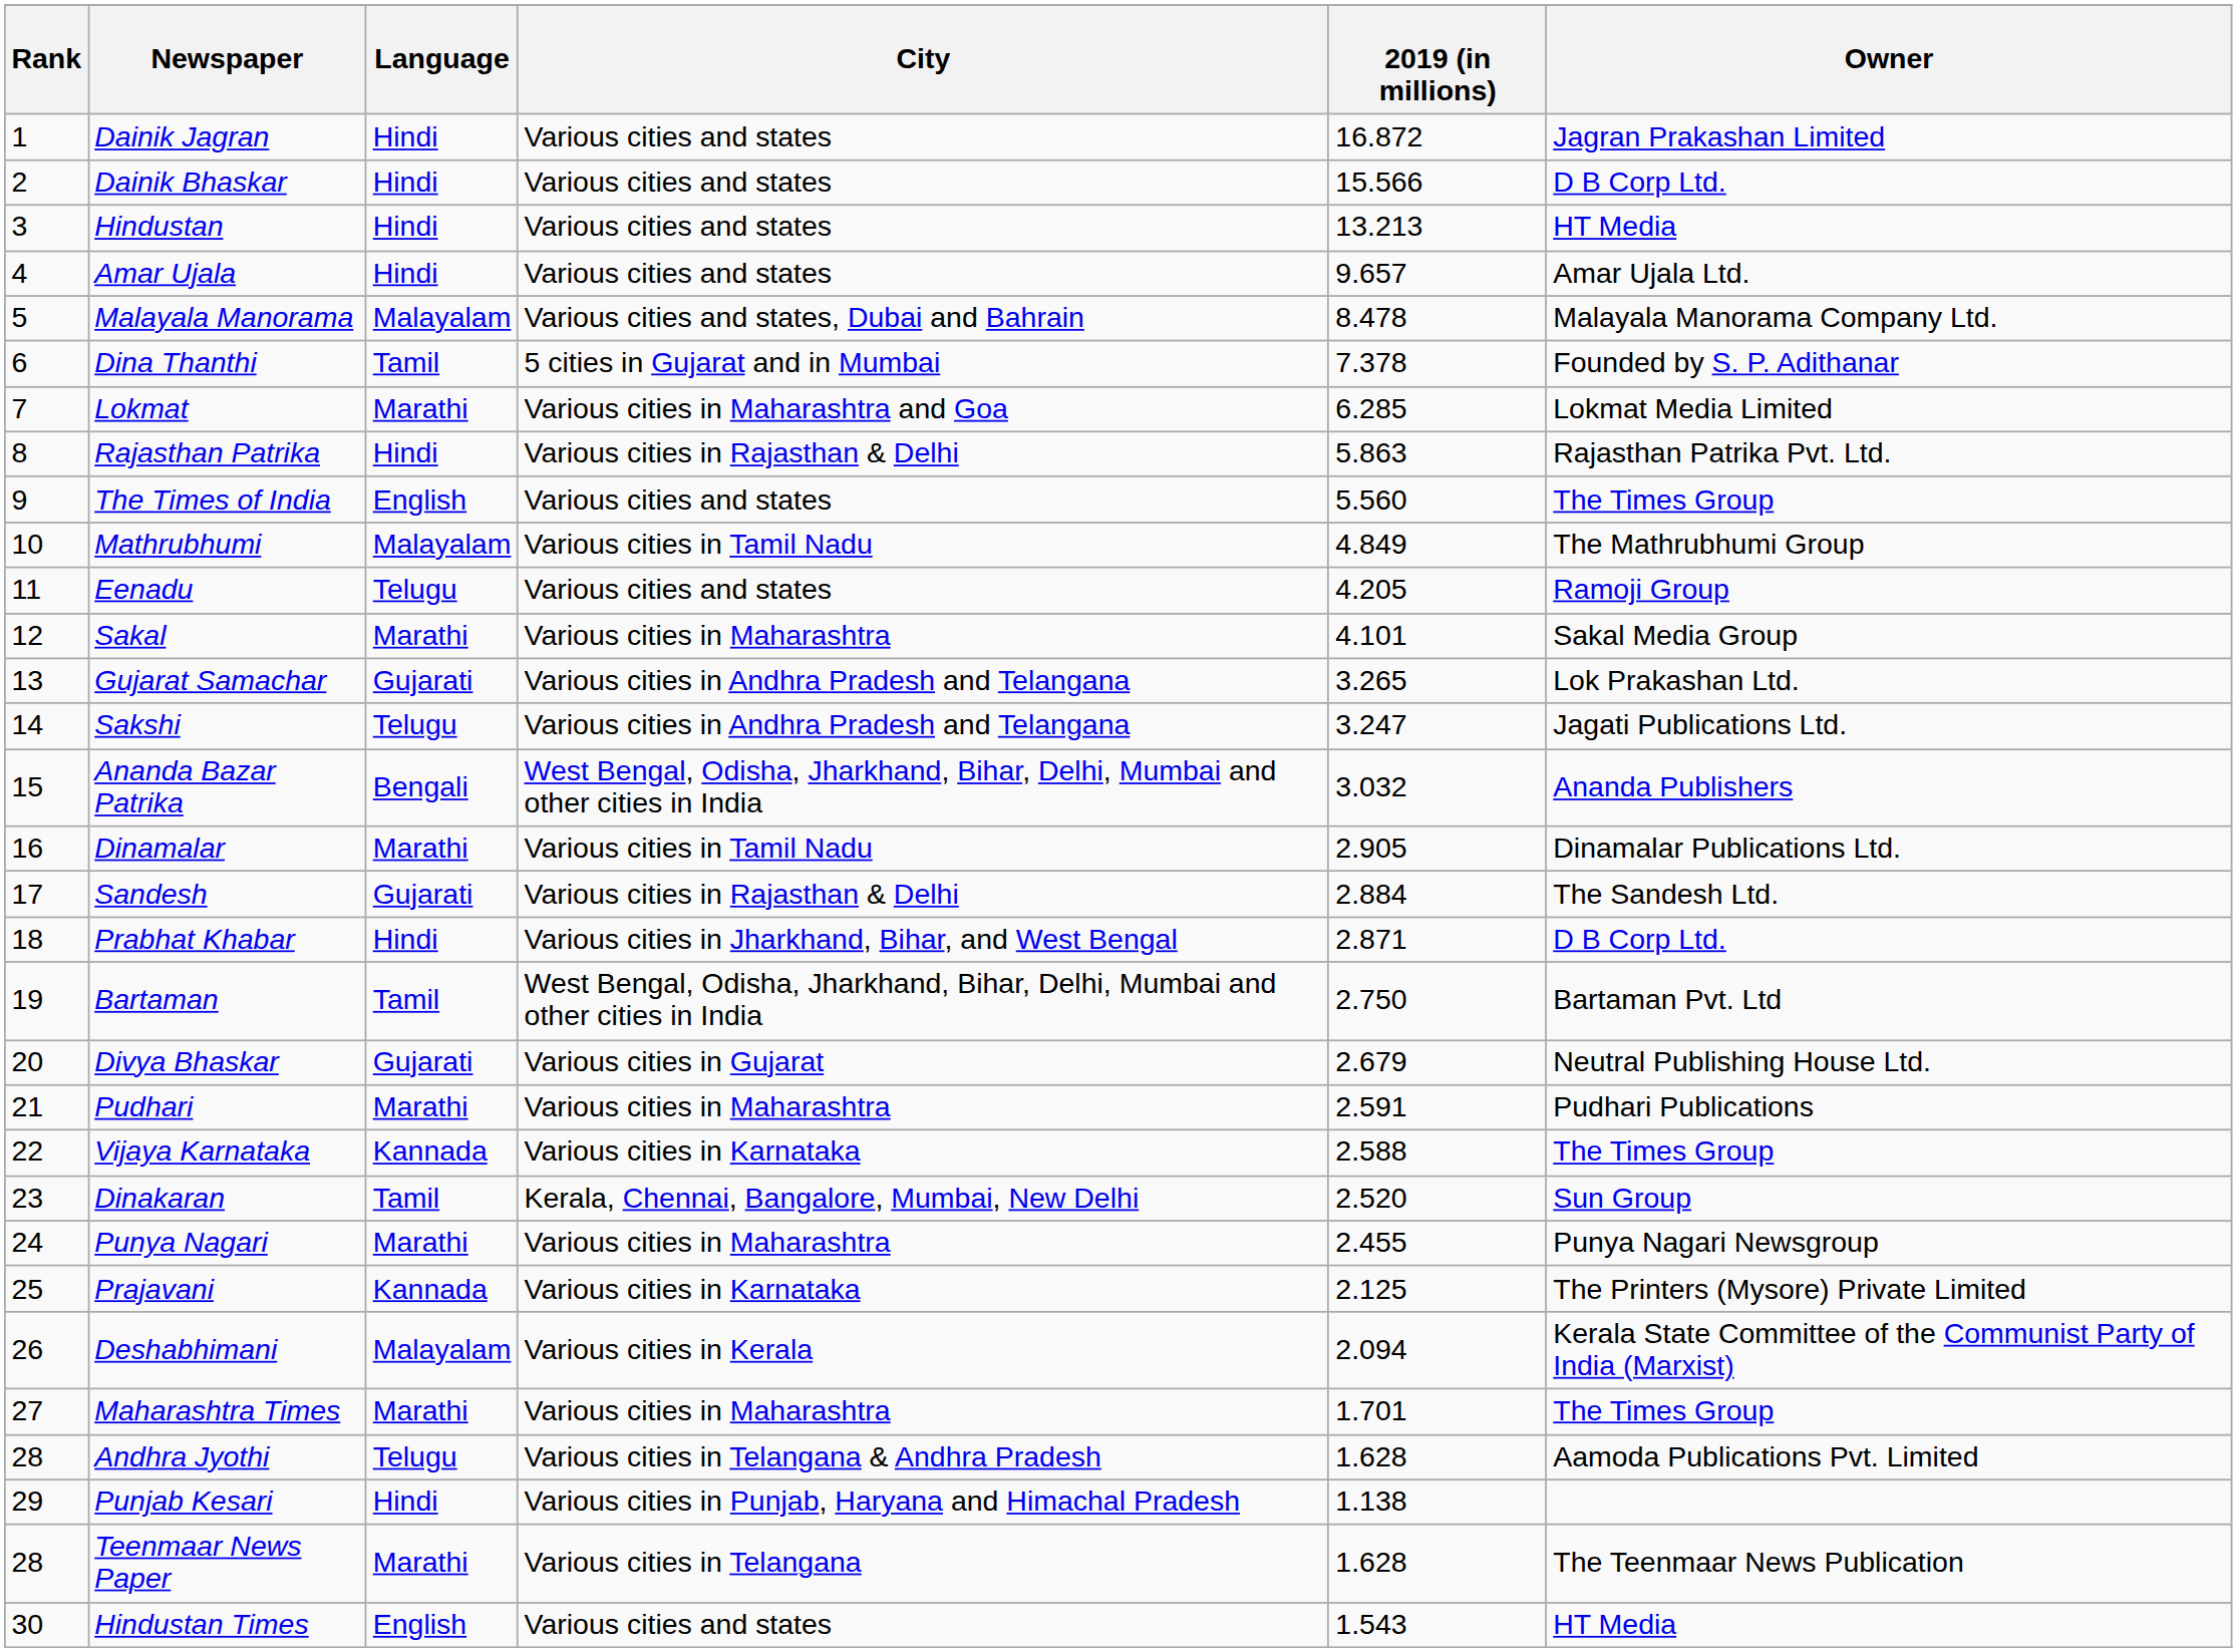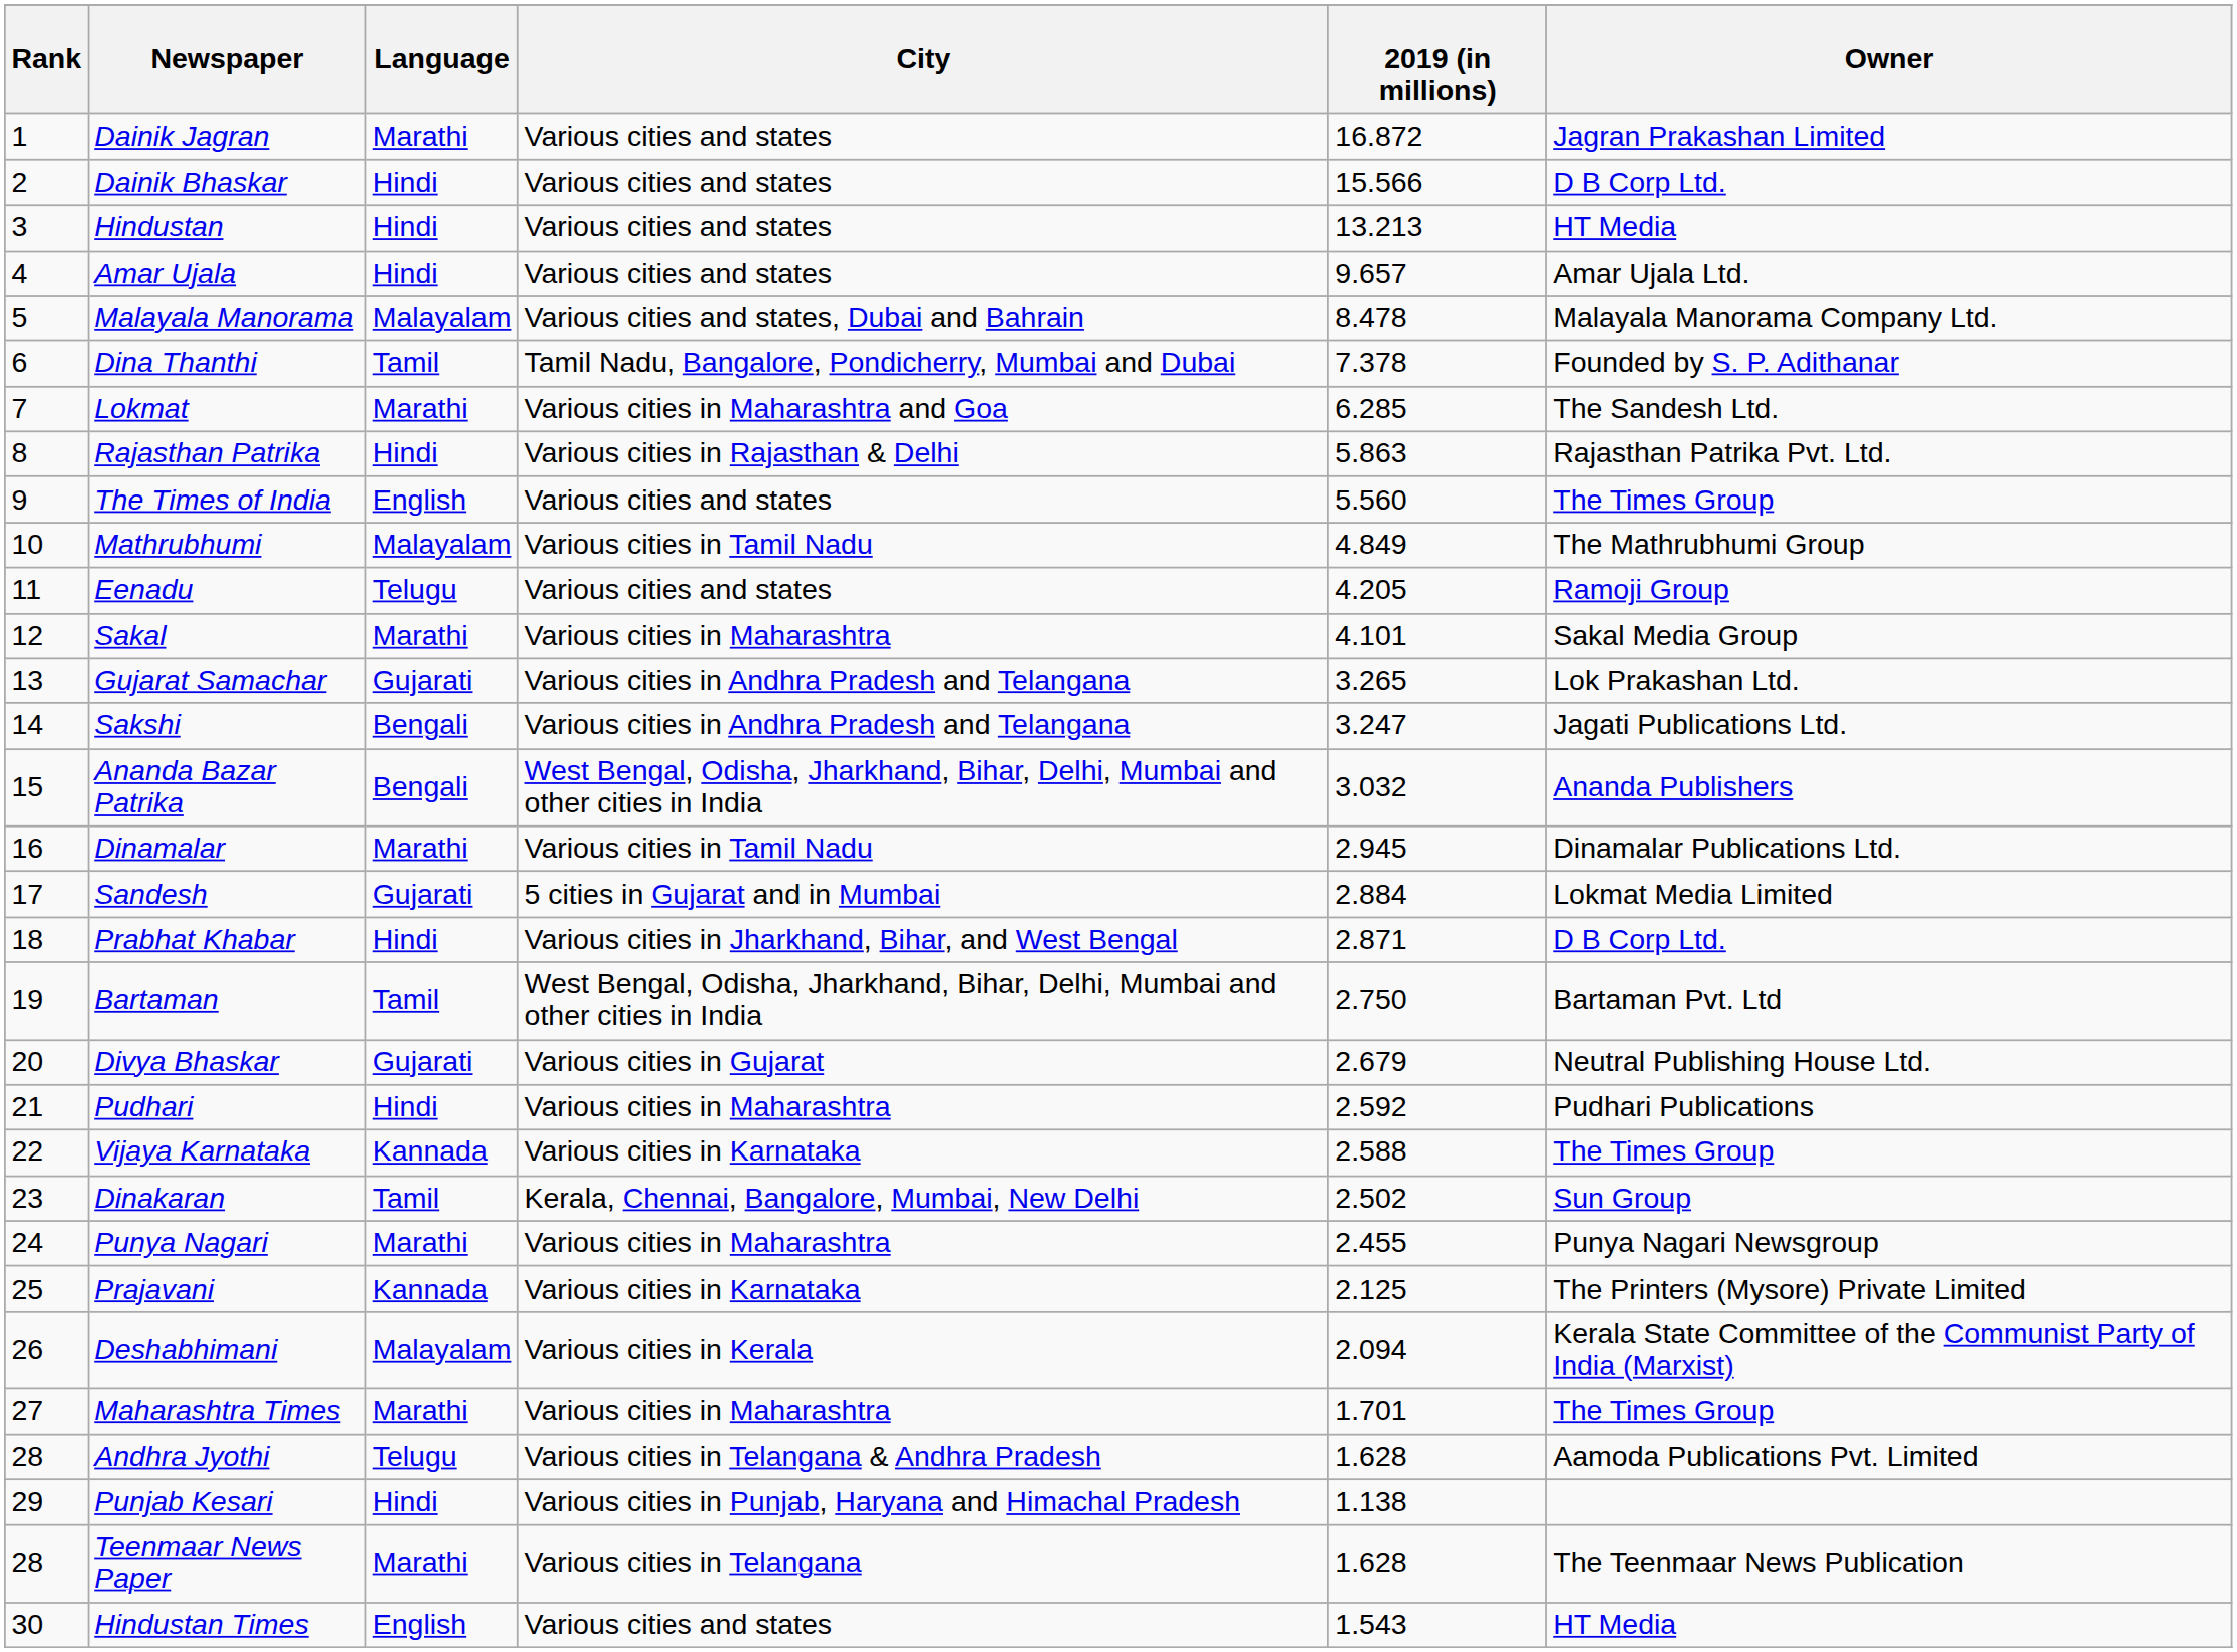Dainik Jagran | Language: Hindi -> Marathi
Dina Thanthi | City: 5 cities in Gujarat and in Mumbai -> Tamil Nadu, Bangalore, Pondicherry, Mumbai and Dubai
Lokmat | Owner: Lokmat Media Limited -> The Sandesh Ltd.
Sakshi | Language: Telugu -> Bengali
Dinamalar | 2019 (in millions): 2.905 -> 2.945
Sandesh | City: Various cities in Rajasthan & Delhi -> 5 cities in Gujarat and in Mumbai
Sandesh | Owner: The Sandesh Ltd. -> Lokmat Media Limited
Pudhari | Language: Marathi -> Hindi
Pudhari | 2019 (in millions): 2.591 -> 2.592
Dinakaran | 2019 (in millions): 2.520 -> 2.502
